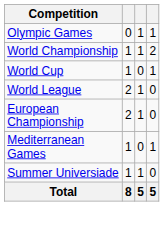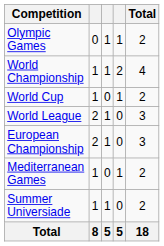+ column: Total | 2 | 4 | 2 | 3 | 3 | 2 | 2 | 18
